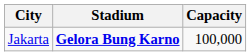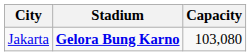Jakarta | Capacity: 100,000 -> 103,080
